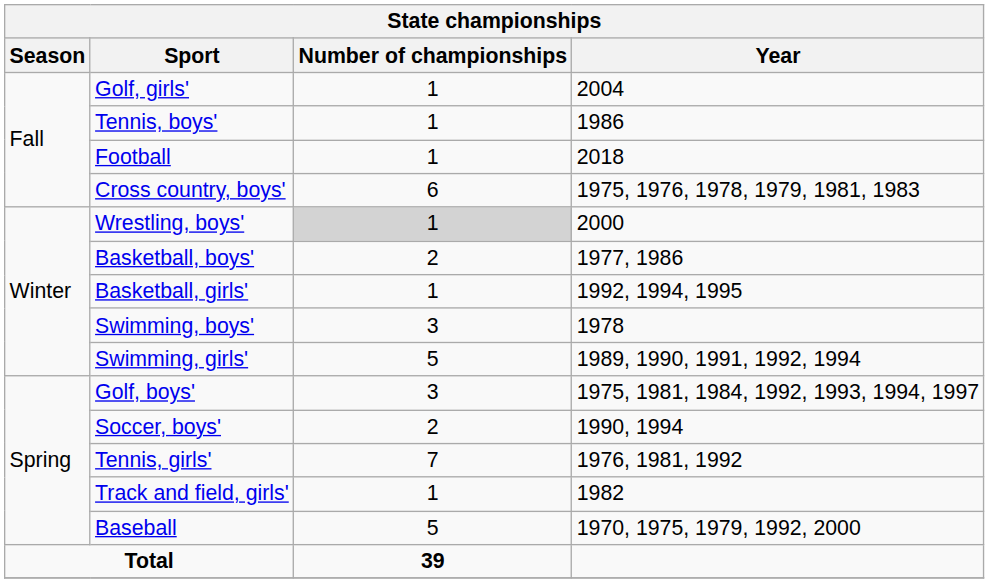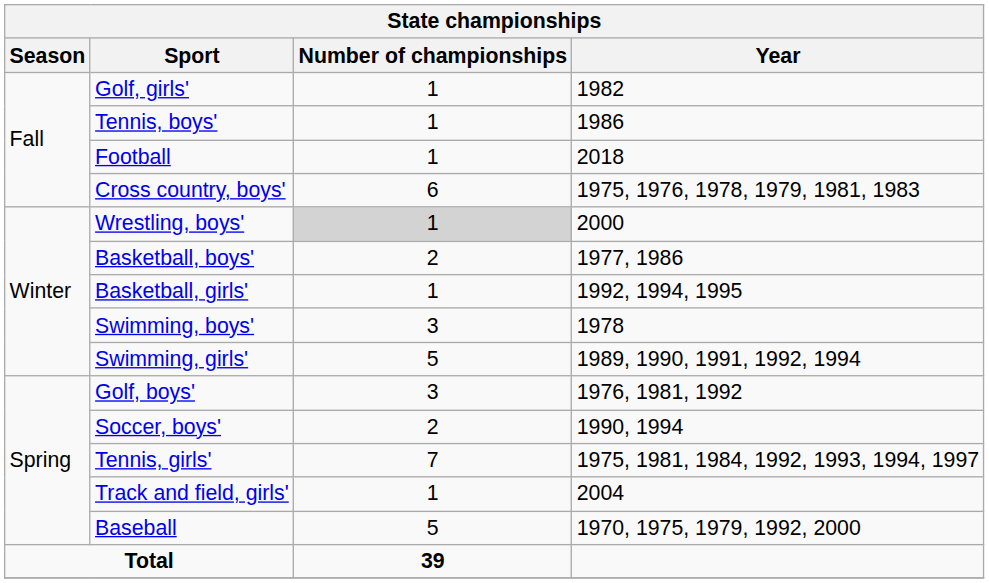Golf, girls' | Year: 2004 -> 1982
Golf, boys' | Year: 1975, 1981, 1984, 1992, 1993, 1994, 1997 -> 1976, 1981, 1992
Tennis, girls' | Year: 1976, 1981, 1992 -> 1975, 1981, 1984, 1992, 1993, 1994, 1997
Track and field, girls' | Year: 1982 -> 2004
